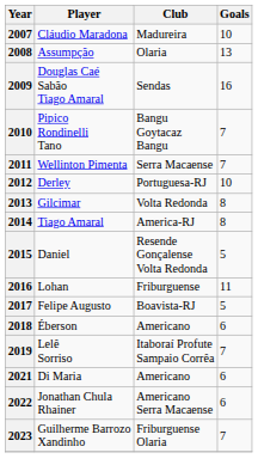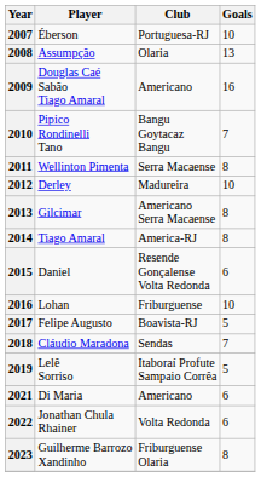2007 | Player: Cláudio Maradona -> Éberson
2007 | Club: Madureira -> Portuguesa-RJ
2009 | Club: Sendas -> Americano
2011 | Goals: 7 -> 8
2012 | Club: Portuguesa-RJ -> Madureira
2013 | Club: Volta Redonda -> Americano Serra Macaense
2015 | Goals: 5 -> 6
2016 | Goals: 11 -> 10
2018 | Player: Éberson -> Cláudio Maradona
2018 | Club: Americano -> Sendas
2018 | Goals: 6 -> 7
2019 | Goals: 7 -> 5
2022 | Club: Americano Serra Macaense -> Volta Redonda
2023 | Goals: 7 -> 8
